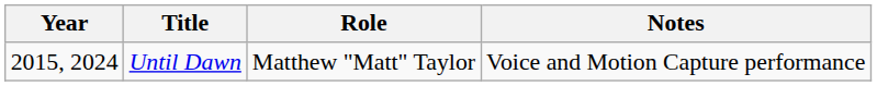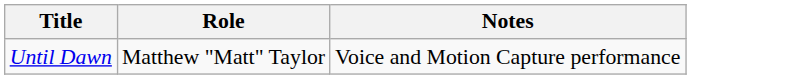- column: Year | 2015, 2024
